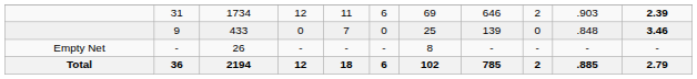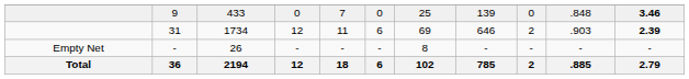rows swapped: 31 <-> 9
